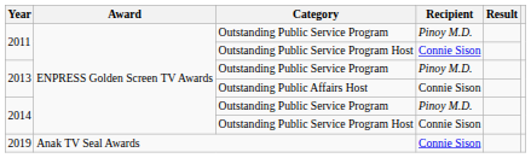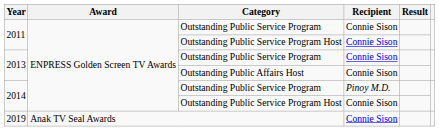2011 / Outstanding Public Service Program | Recipient: Pinoy M.D. -> Connie Sison
2013 / Outstanding Public Service Program | Recipient: Pinoy M.D. -> Connie Sison
